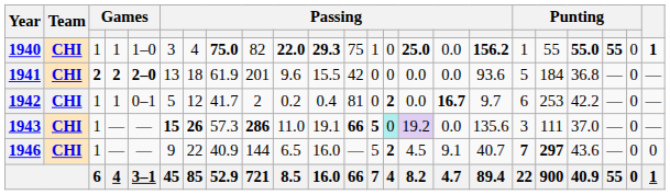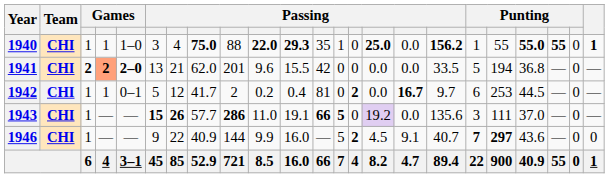1940 | column 9: 82 -> 88
1940 | column 12: 75 -> 35
1941 | column 4: no background -> lightsalmon background
1941 | column 7: 18 -> 21
1941 | column 8: 61.9 -> 62.0
1941 | column 17: 93.6 -> 33.5
1941 | column 19: 184 -> 194
1942 | column 20: 42.2 -> 44.5
1943 | column 8: 57.3 -> 57.7
1943 | column 14: paleturquoise background -> no background
1946 | column 10: 6.5 -> 9.9
